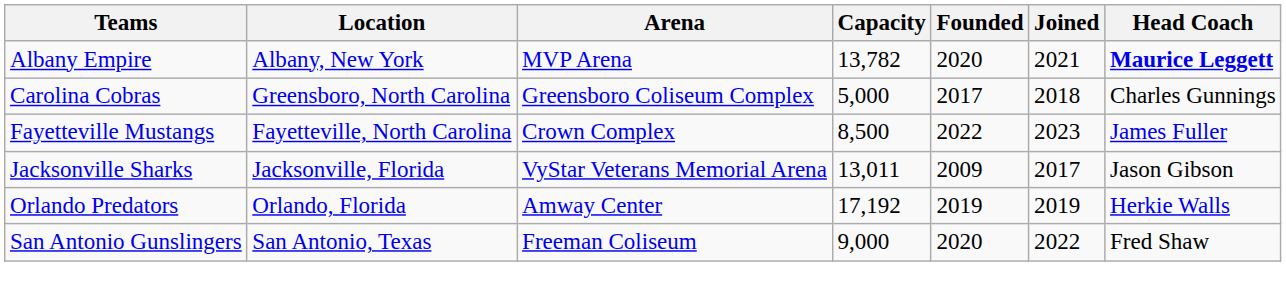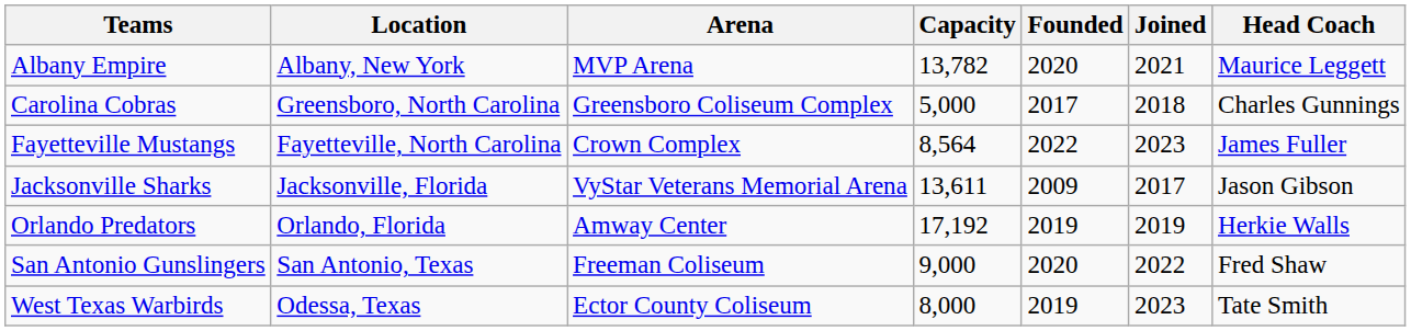Albany Empire | Head Coach: bold -> normal
Fayetteville Mustangs | Capacity: 8,500 -> 8,564
Jacksonville Sharks | Capacity: 13,011 -> 13,611
+ row: West Texas Warbirds | Odessa, Texas | Ector County Coliseum | 8,000 | 2019 | 2023 | Tate Smith
